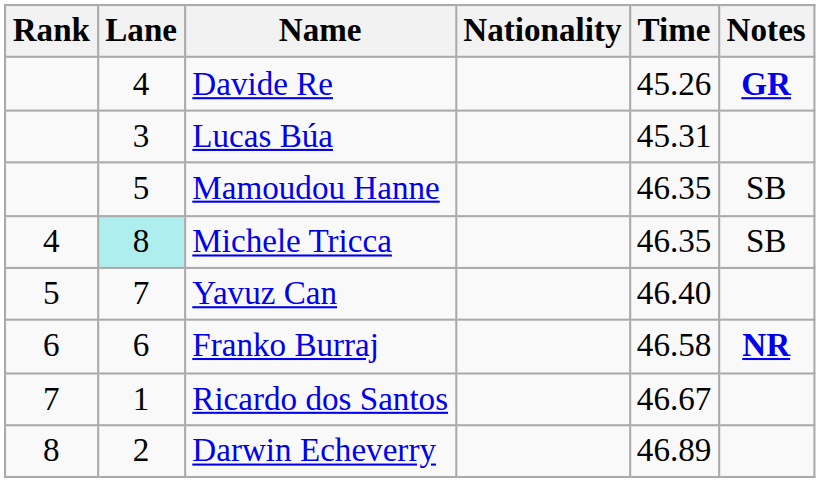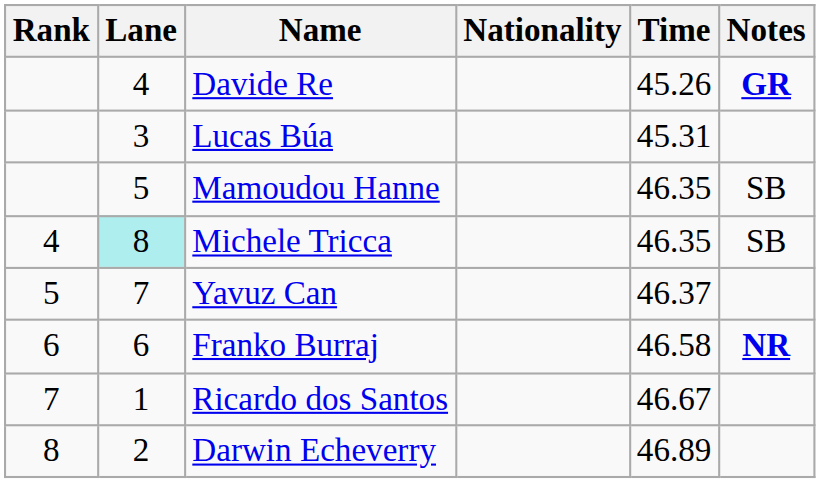Yavuz Can | Time: 46.40 -> 46.37
